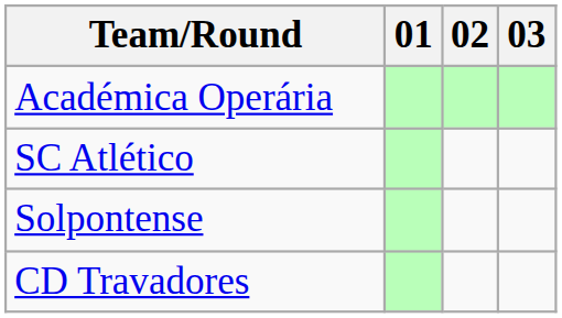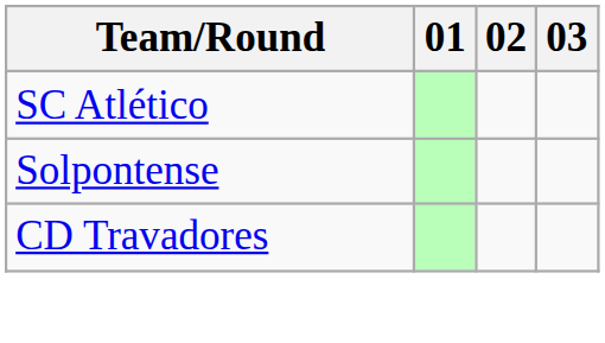- row: Académica Operária
